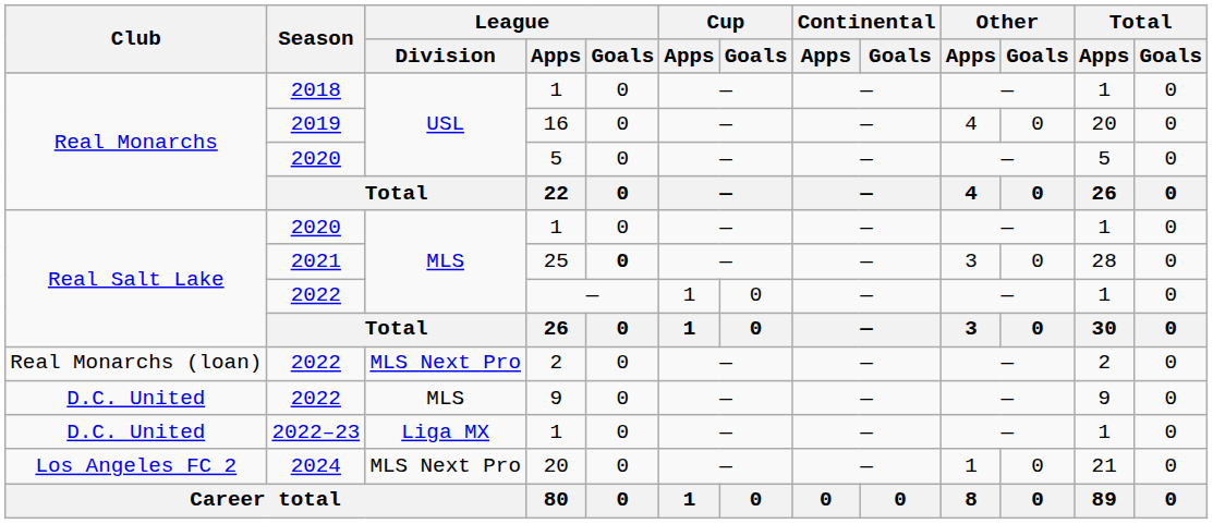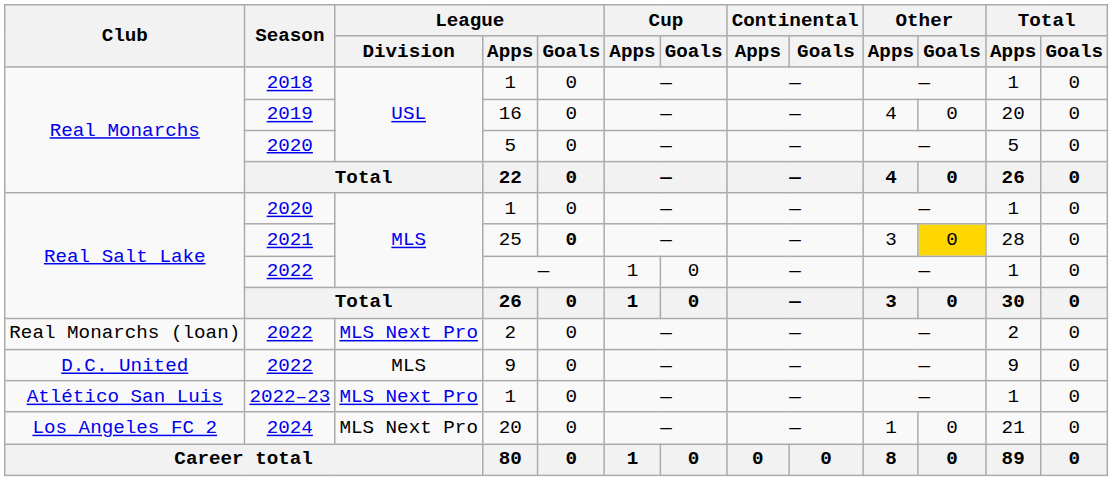25 | Other / Goals: no background -> gold background
2022–23 / 1 | Club: D.C. United -> Atlético San Luis
2022–23 / 1 | League / Division: Liga MX -> MLS Next Pro
